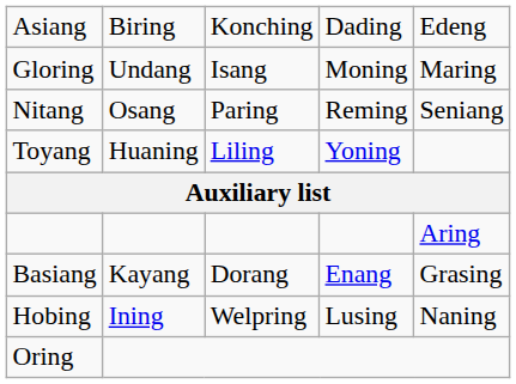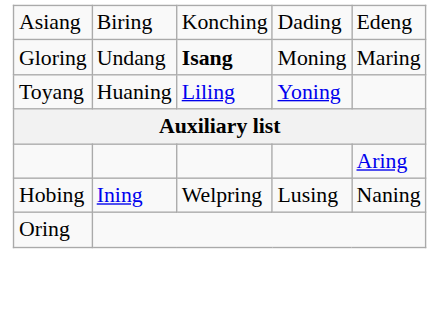Gloring | column 3: normal -> bold
- row: Nitang | Osang | Paring | Reming | Seniang
- row: Basiang | Kayang | Dorang | Enang | Grasing
